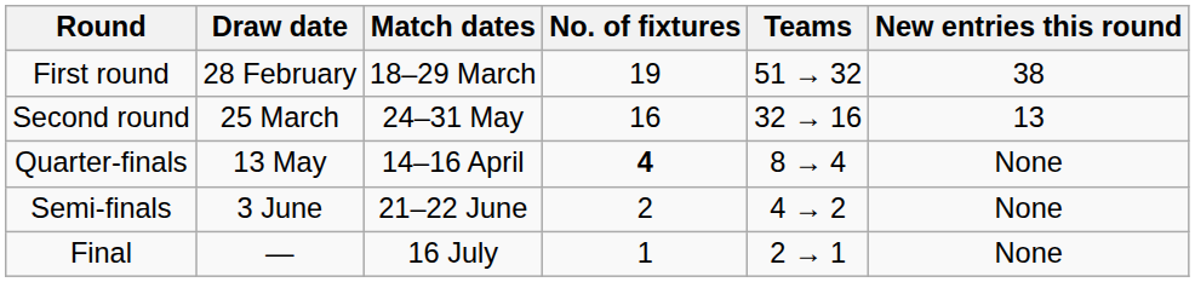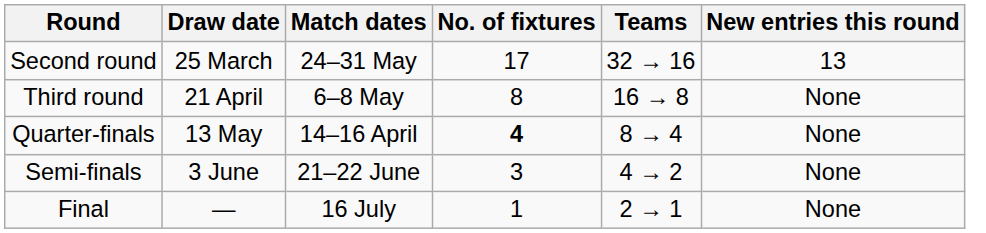- row: First round | 28 February | 18–29 March | 19 | 51 → 32 | 38
Second round | No. of fixtures: 16 -> 17
+ row: Third round | 21 April | 6–8 May | 8 | 16 → 8 | None
Semi-finals | No. of fixtures: 2 -> 3
